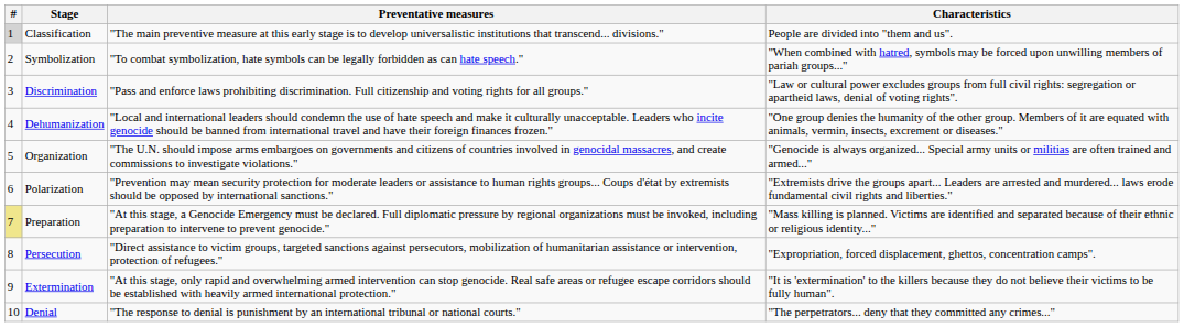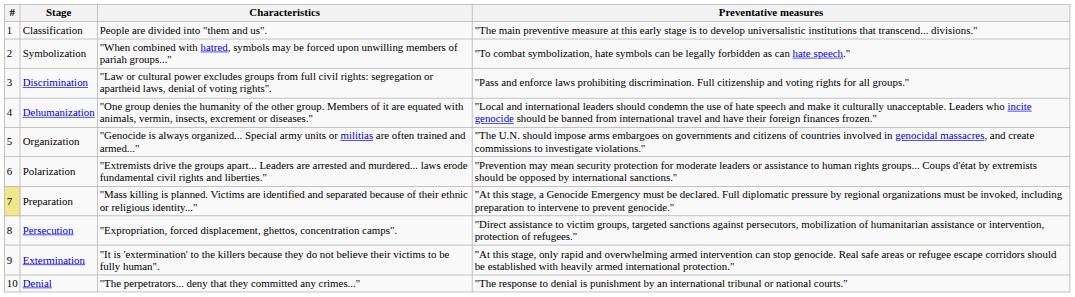columns swapped: Characteristics <-> Preventative measures
Classification | #: lightgrey background -> no background
